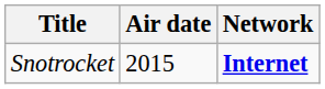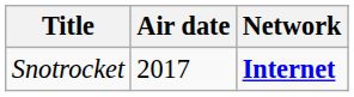Snotrocket | Air date: 2015 -> 2017
